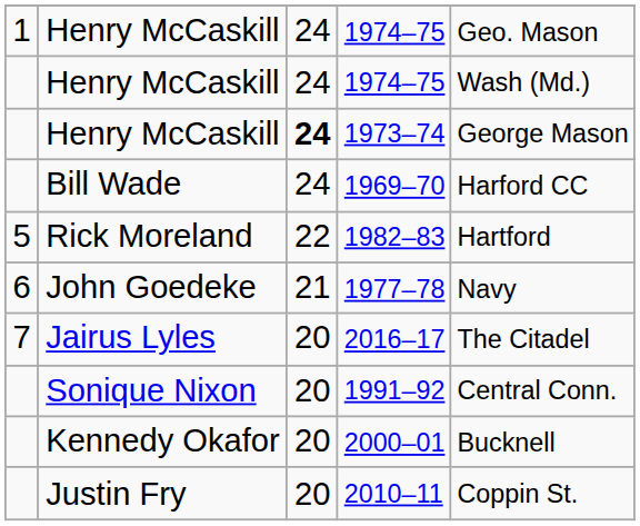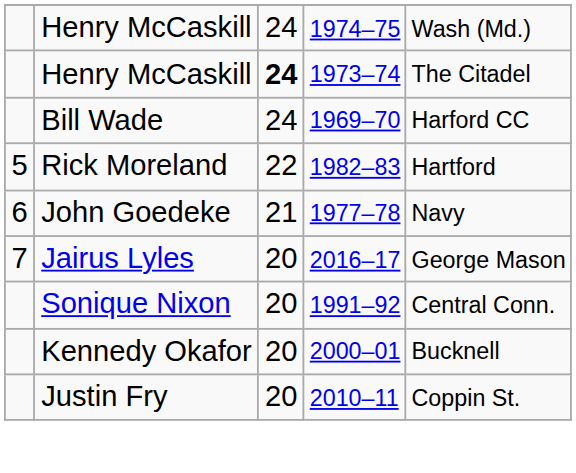- row: 1 | Henry McCaskill | 24 | 1974–75 | Geo. Mason
1973–74 | column 5: George Mason -> The Citadel
2016–17 | column 5: The Citadel -> George Mason
